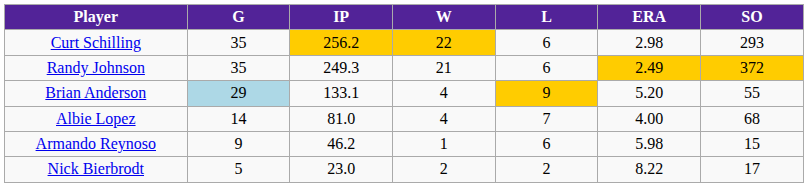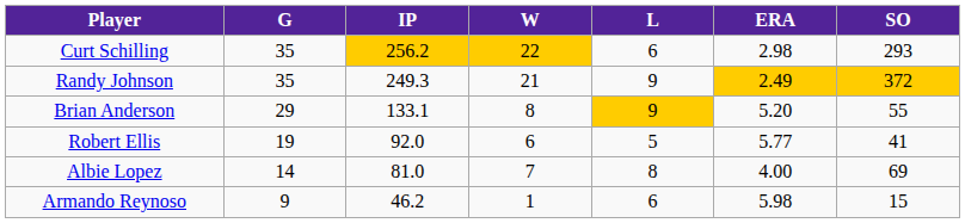Randy Johnson | L: 6 -> 9
Brian Anderson | G: lightblue background -> no background
Brian Anderson | W: 4 -> 8
+ row: Robert Ellis | 19 | 92.0 | 6 | 5 | 5.77 | 41
Albie Lopez | W: 4 -> 7
Albie Lopez | L: 7 -> 8
Albie Lopez | SO: 68 -> 69
- row: Nick Bierbrodt | 5 | 23.0 | 2 | 2 | 8.22 | 17
